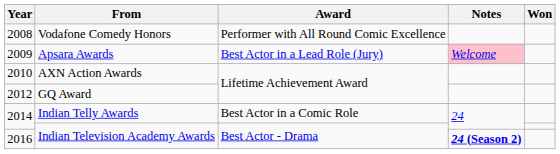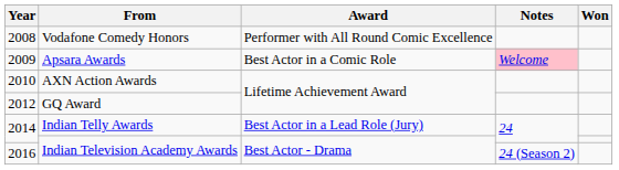2009 | Award: Best Actor in a Lead Role (Jury) -> Best Actor in a Comic Role
2014 / Indian Telly Awards | Award: Best Actor in a Comic Role -> Best Actor in a Lead Role (Jury)
2016 | Notes: bold -> normal
